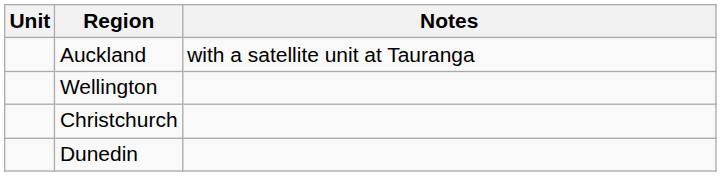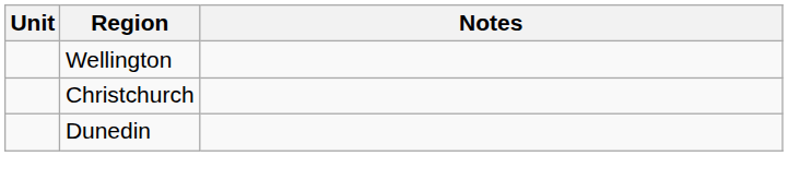- row: Auckland | with a satellite unit at Tauranga
